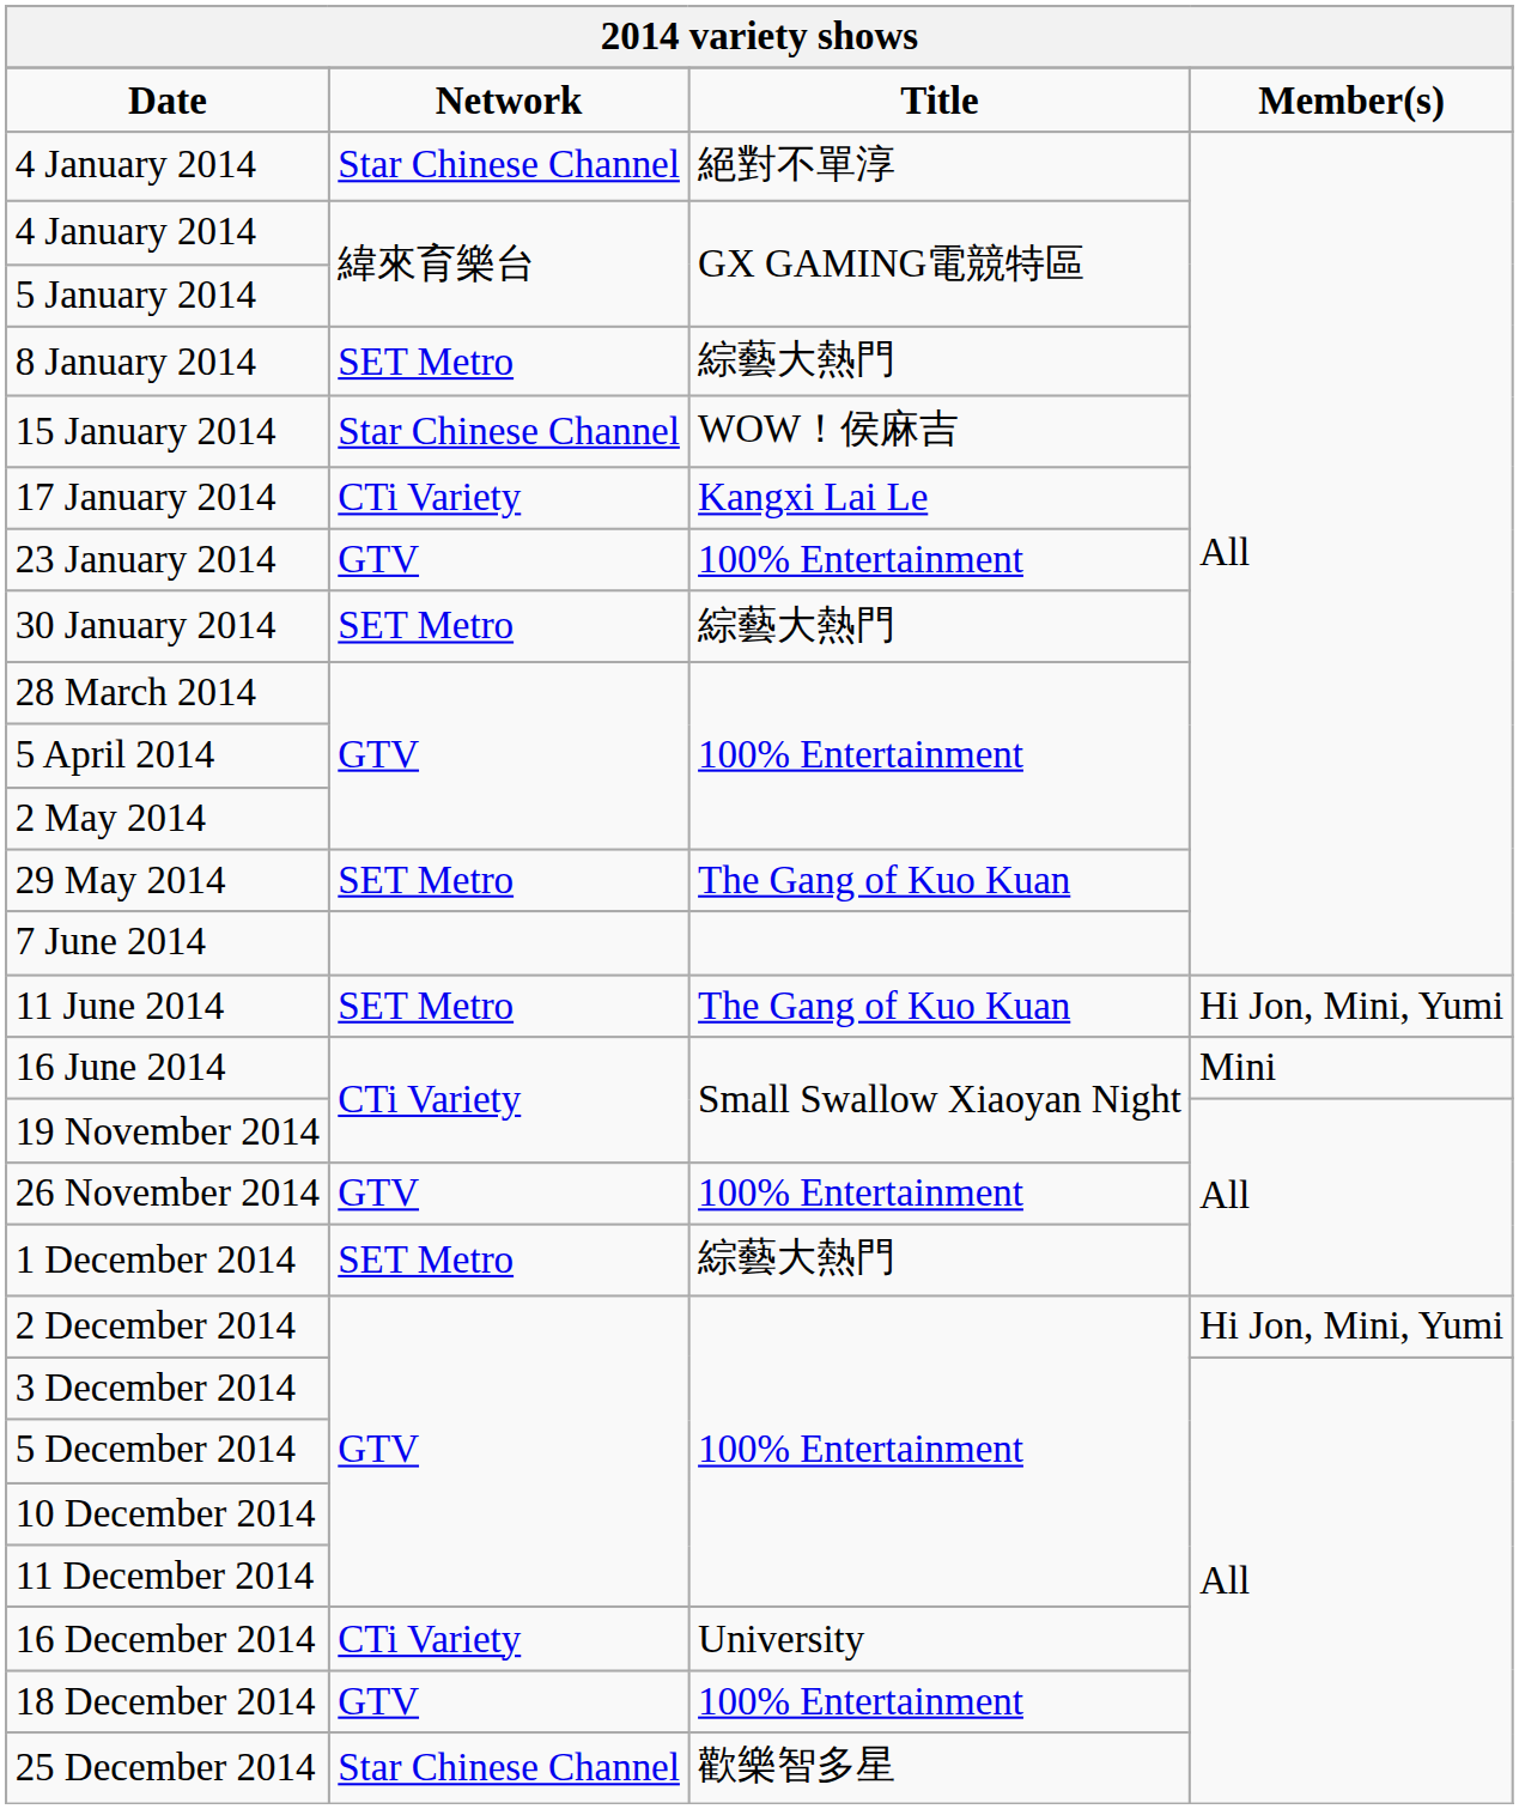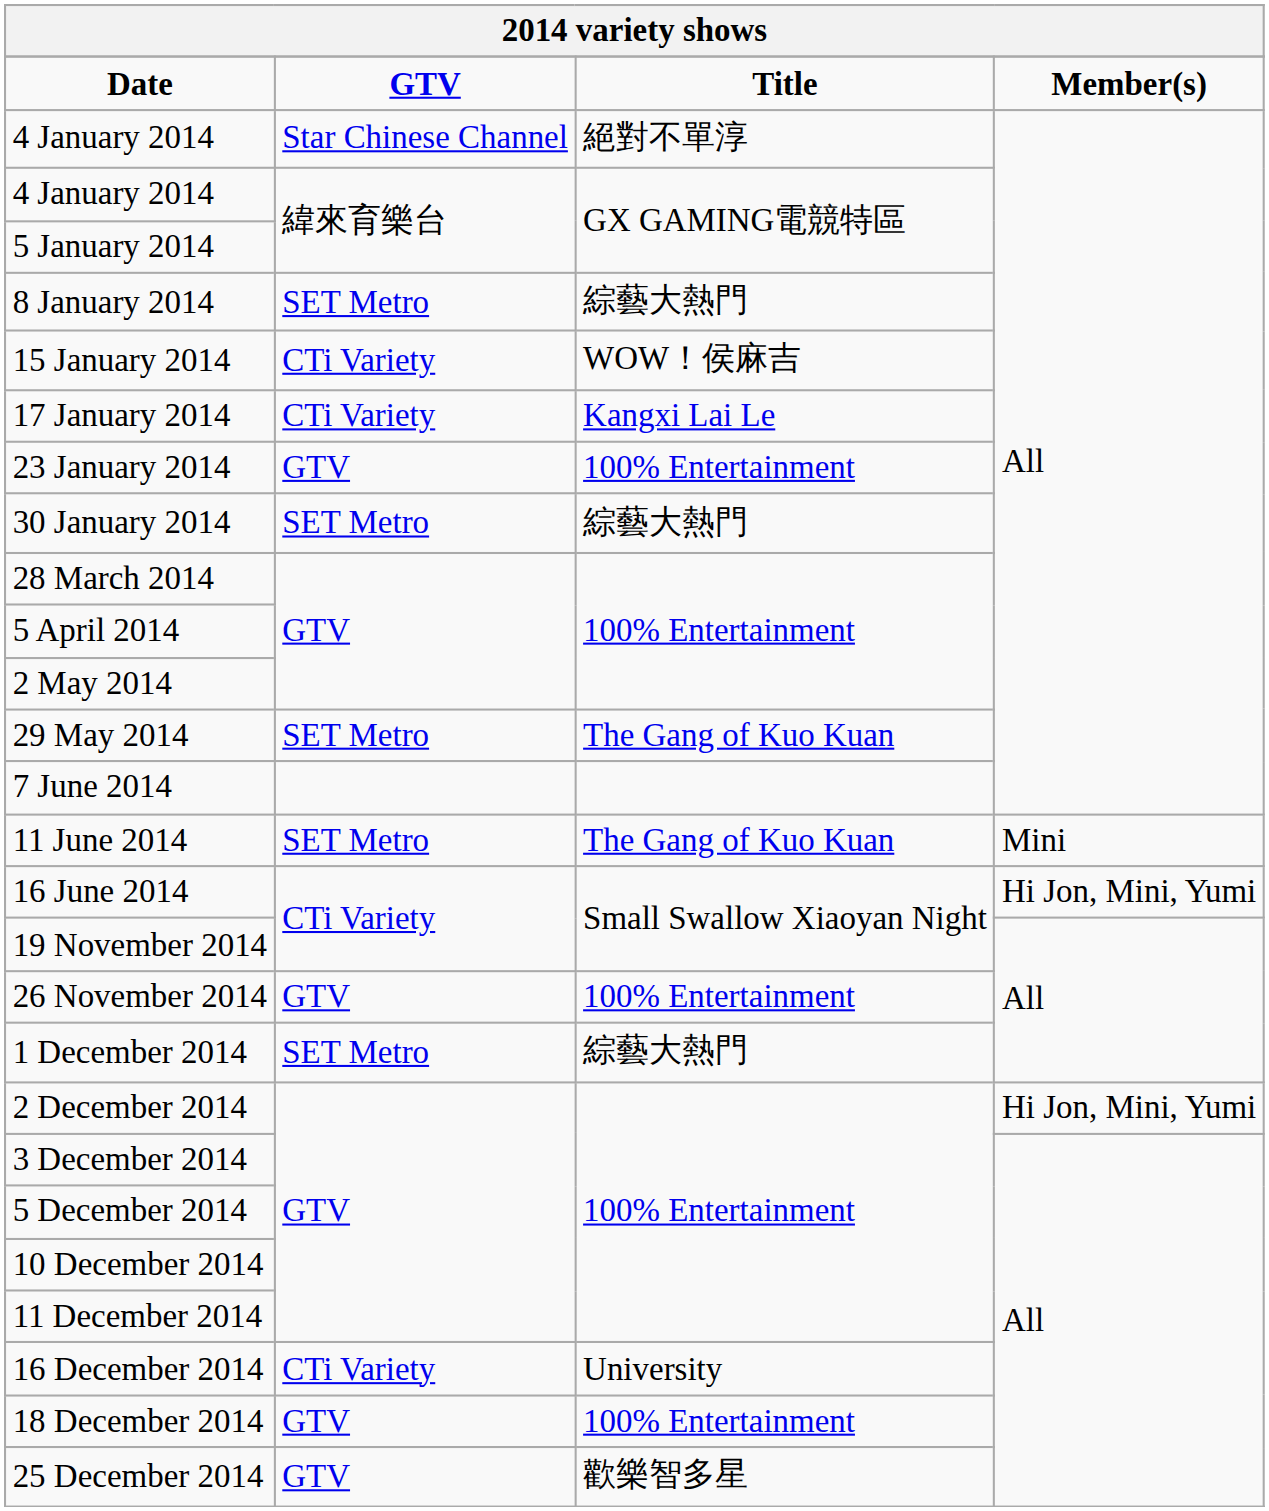Date | column 2: Network -> GTV
15 January 2014 | column 2: Star Chinese Channel -> CTi Variety
11 June 2014 | column 4: Hi Jon, Mini, Yumi -> Mini
16 June 2014 | column 4: Mini -> Hi Jon, Mini, Yumi
25 December 2014 | column 2: Star Chinese Channel -> GTV
